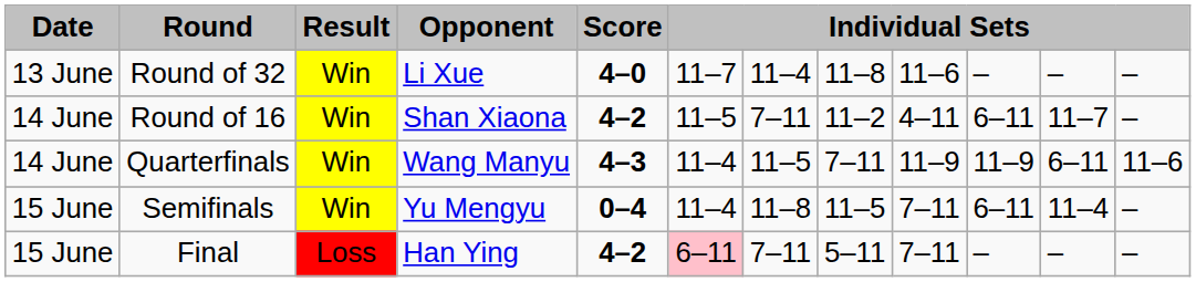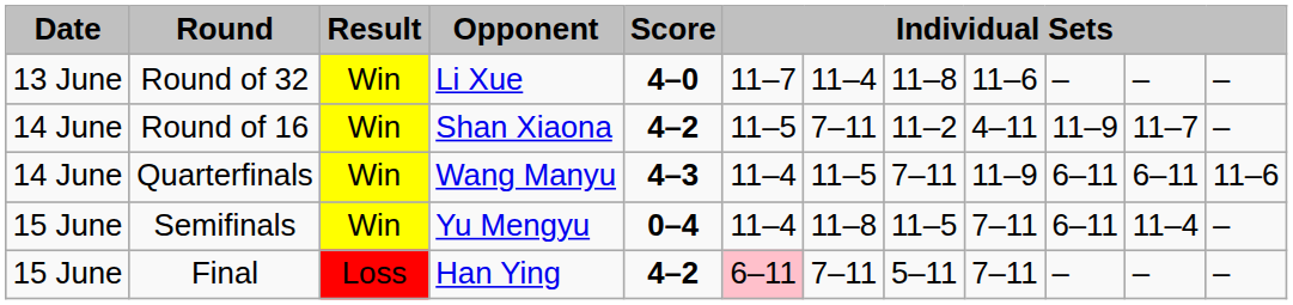Round of 16 | column 10: 6–11 -> 11–9
Quarterfinals | column 10: 11–9 -> 6–11
